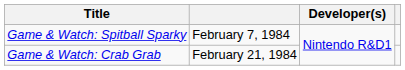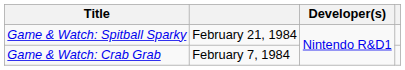Game & Watch: Spitball Sparky | column 2: February 7, 1984 -> February 21, 1984
Game & Watch: Crab Grab | column 2: February 21, 1984 -> February 7, 1984
